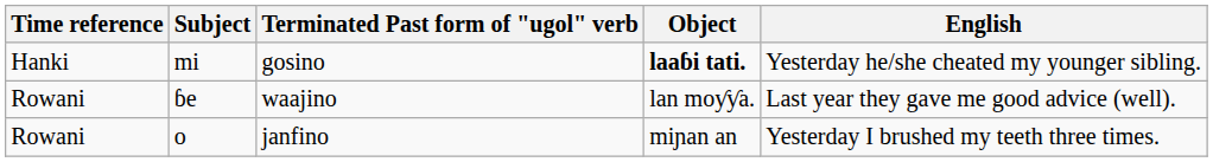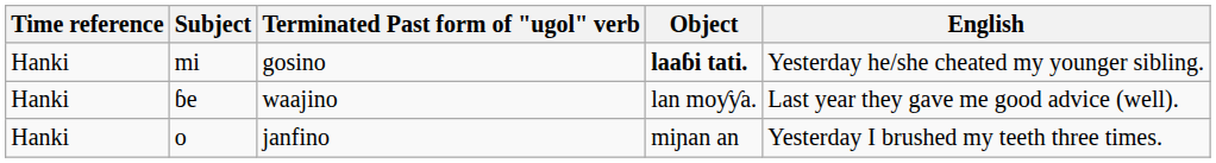ɓe | Time reference: Rowani -> Hanki
o | Time reference: Rowani -> Hanki
